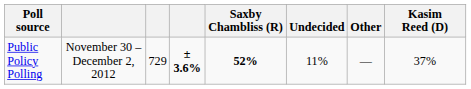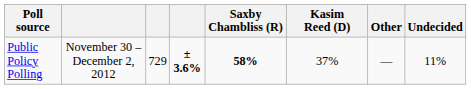columns swapped: Kasim Reed (D) <-> Undecided
Public Policy Polling | Saxby Chambliss (R): 52% -> 58%
